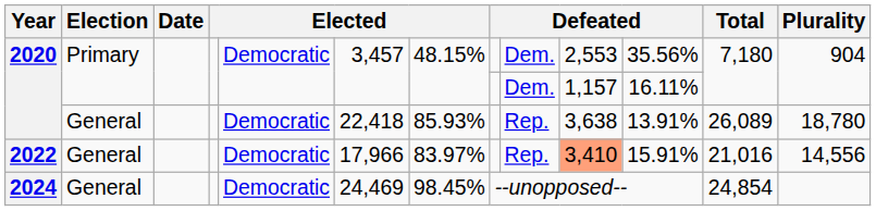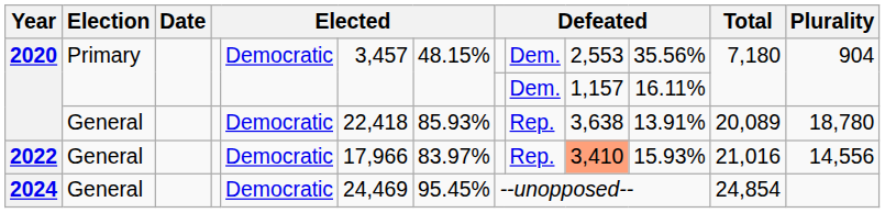2020 / General | Total: 26,089 -> 20,089
2022 | column 11: 15.91% -> 15.93%
2024 | column 7: 98.45% -> 95.45%
